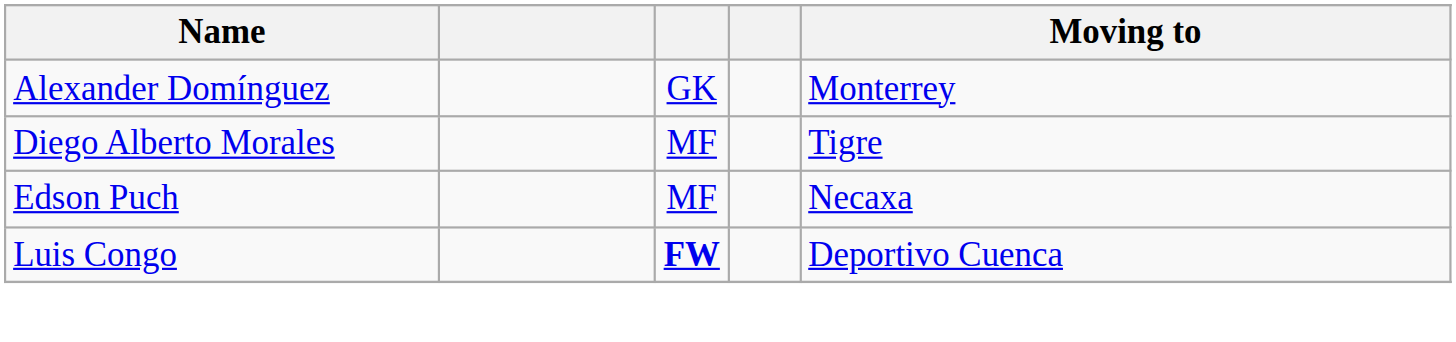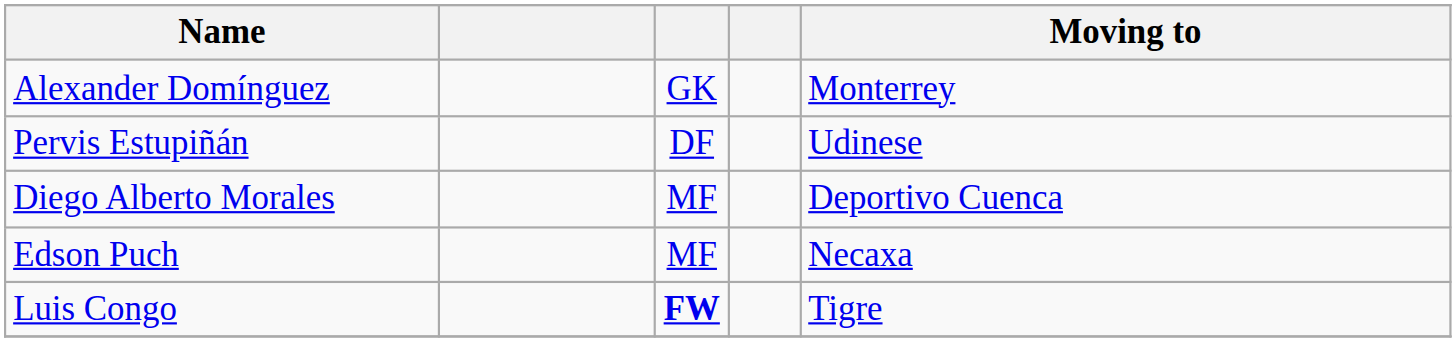+ row: Pervis Estupiñán | DF | Udinese
Diego Alberto Morales | Moving to: Tigre -> Deportivo Cuenca
Luis Congo | Moving to: Deportivo Cuenca -> Tigre
